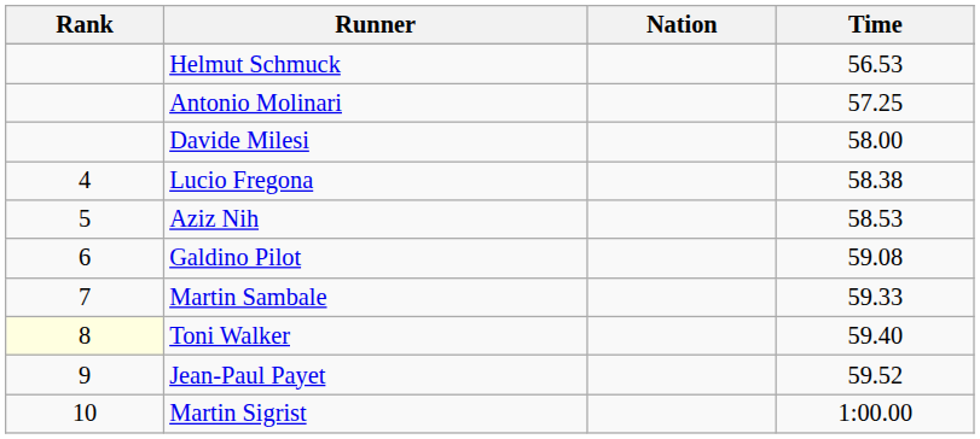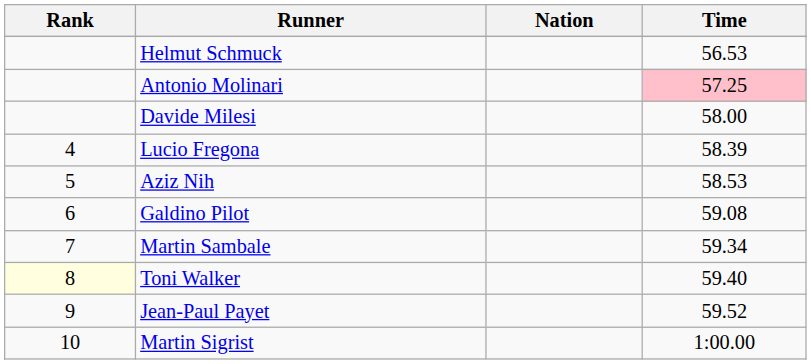Antonio Molinari | Time: no background -> pink background
Lucio Fregona | Time: 58.38 -> 58.39
Martin Sambale | Time: 59.33 -> 59.34
